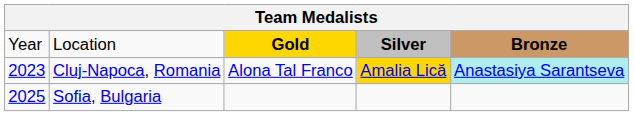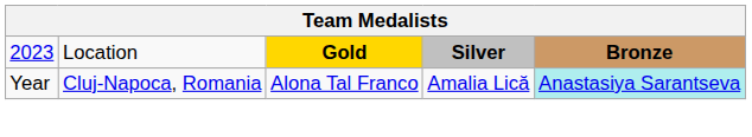Location | column 1: Year -> 2023
Cluj-Napoca, Romania | column 1: 2023 -> Year
Cluj-Napoca, Romania | column 4: gold background -> no background
- row: 2025 | Sofia, Bulgaria
